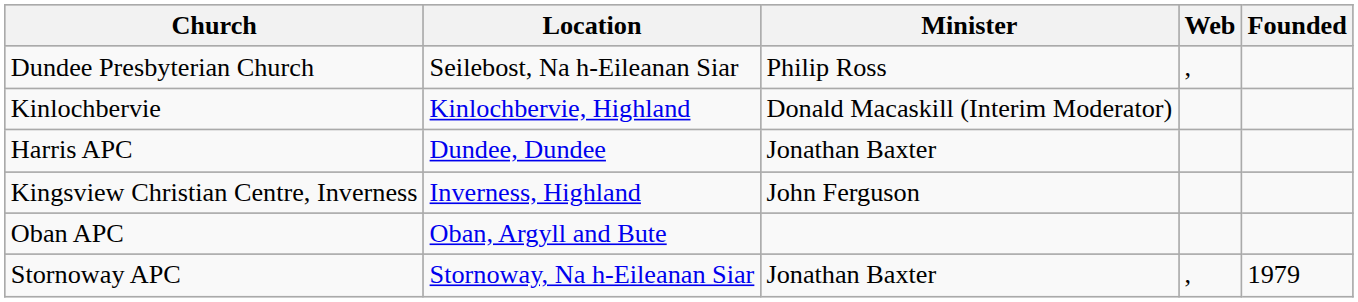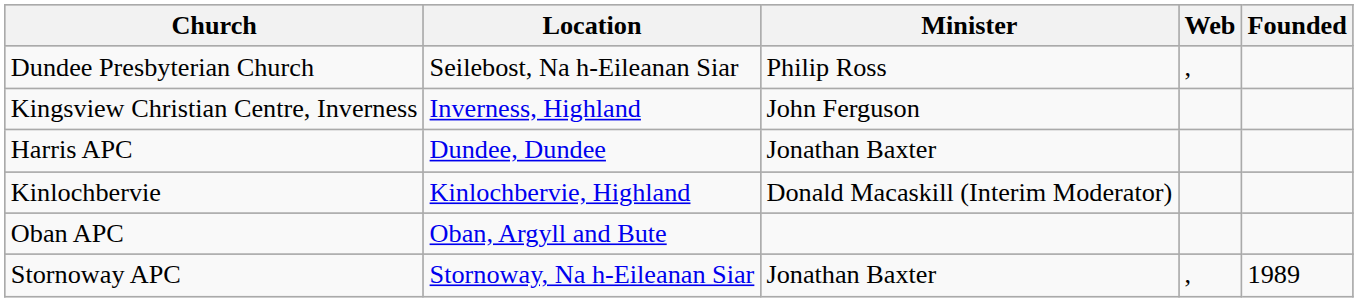rows swapped: Kingsview Christian Centre, Inverness <-> Kinlochbervie
Stornoway APC | Founded: 1979 -> 1989
